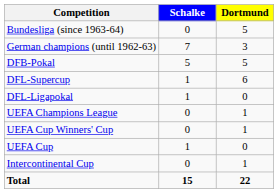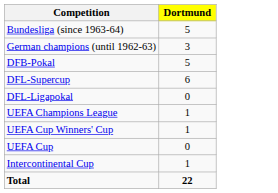- column: Schalke | 0 | 7 | 5 | 1 | 1 | 0 | 0 | 1 | 0 | 15
